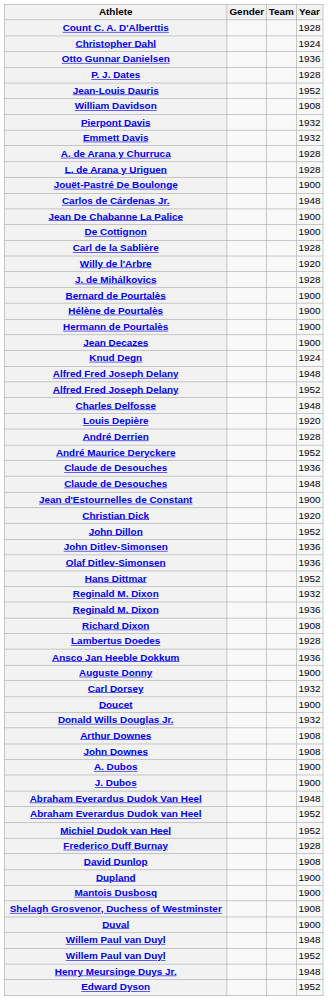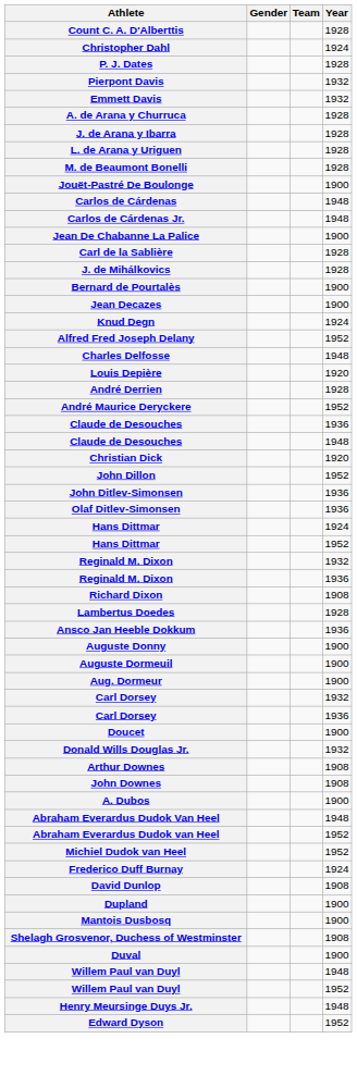- row: Otto Gunnar Danielsen | 1936
- row: Jean-Louis Dauris | 1952
- row: William Davidson | 1908
+ row: J. de Arana y Ibarra | 1928
+ row: M. de Beaumont Bonelli | 1928
+ row: Carlos de Cárdenas | 1948
- row: De Cottignon | 1900
- row: Willy de l'Arbre | 1920
- row: Hélène de Pourtalès | 1900
- row: Hermann de Pourtalès | 1900
- row: Alfred Fred Joseph Delany | 1948
- row: Jean d'Estournelles de Constant | 1900
+ row: Hans Dittmar | 1924
+ row: Auguste Dormeuil | 1900
+ row: Aug. Dormeur | 1900
+ row: Carl Dorsey | 1936
- row: J. Dubos | 1900
+ row: Frederico Duff Burnay | 1924
- row: Frederico Duff Burnay | 1928
